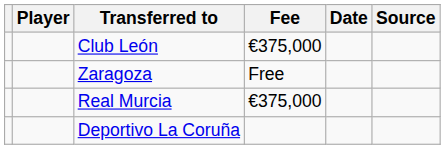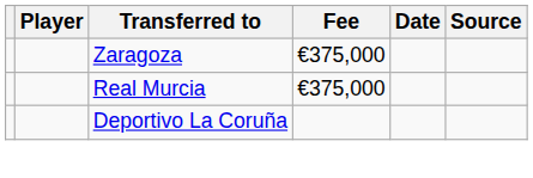- row: Club León | €375,000
Zaragoza | Fee: Free -> €375,000
